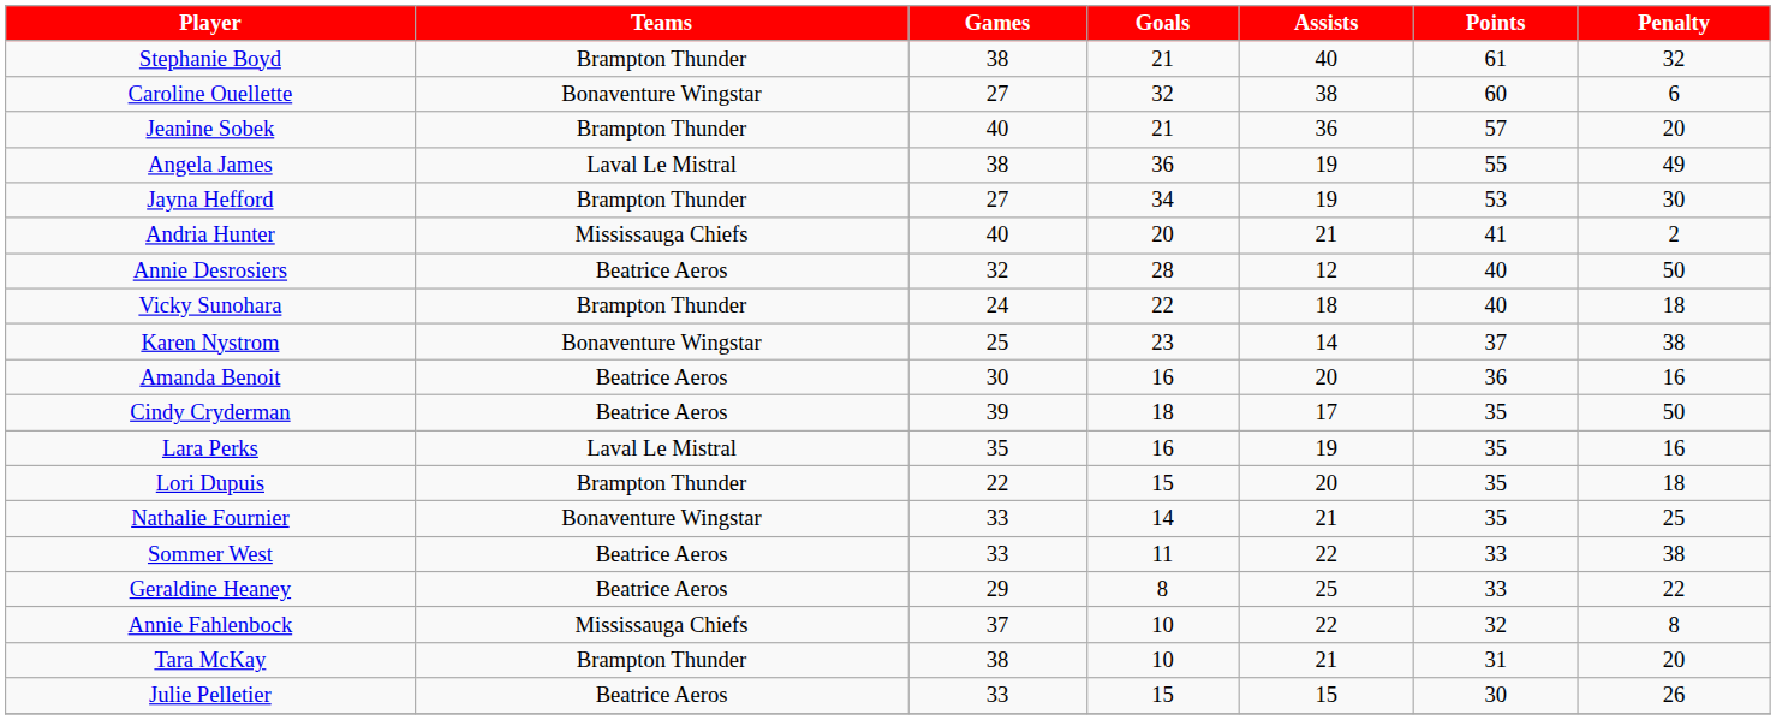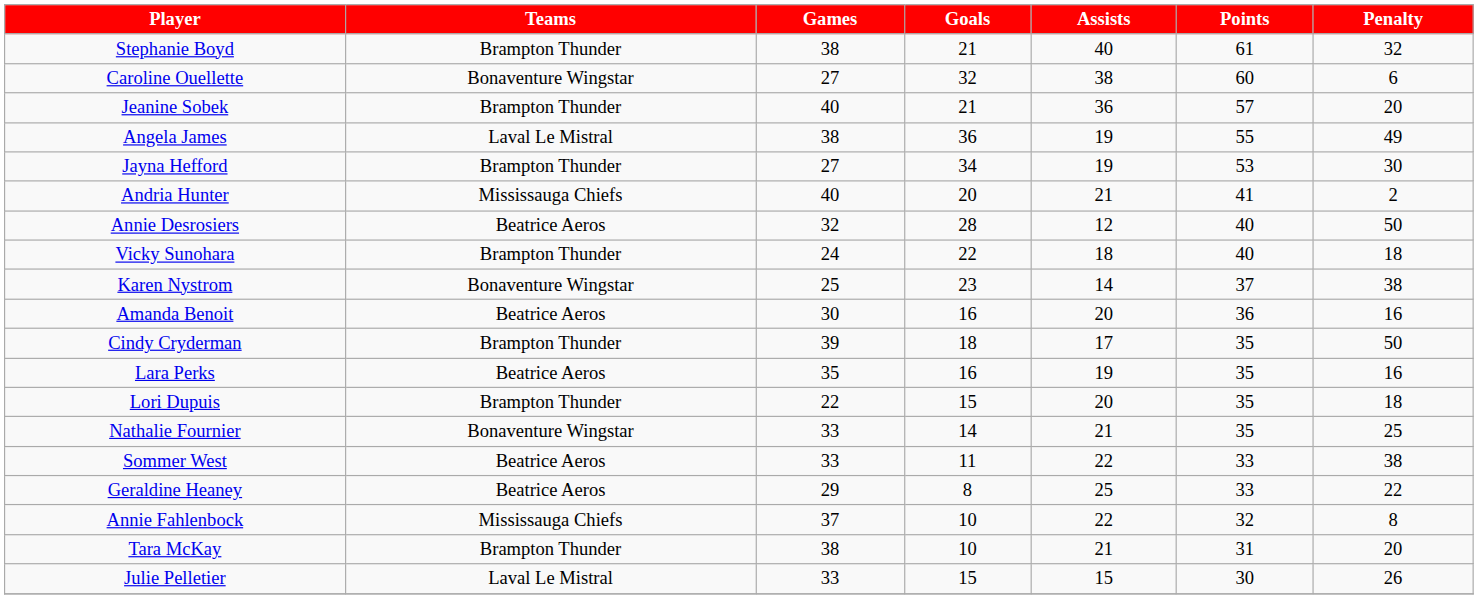Cindy Cryderman | Teams: Beatrice Aeros -> Brampton Thunder
Lara Perks | Teams: Laval Le Mistral -> Beatrice Aeros
Julie Pelletier | Teams: Beatrice Aeros -> Laval Le Mistral
